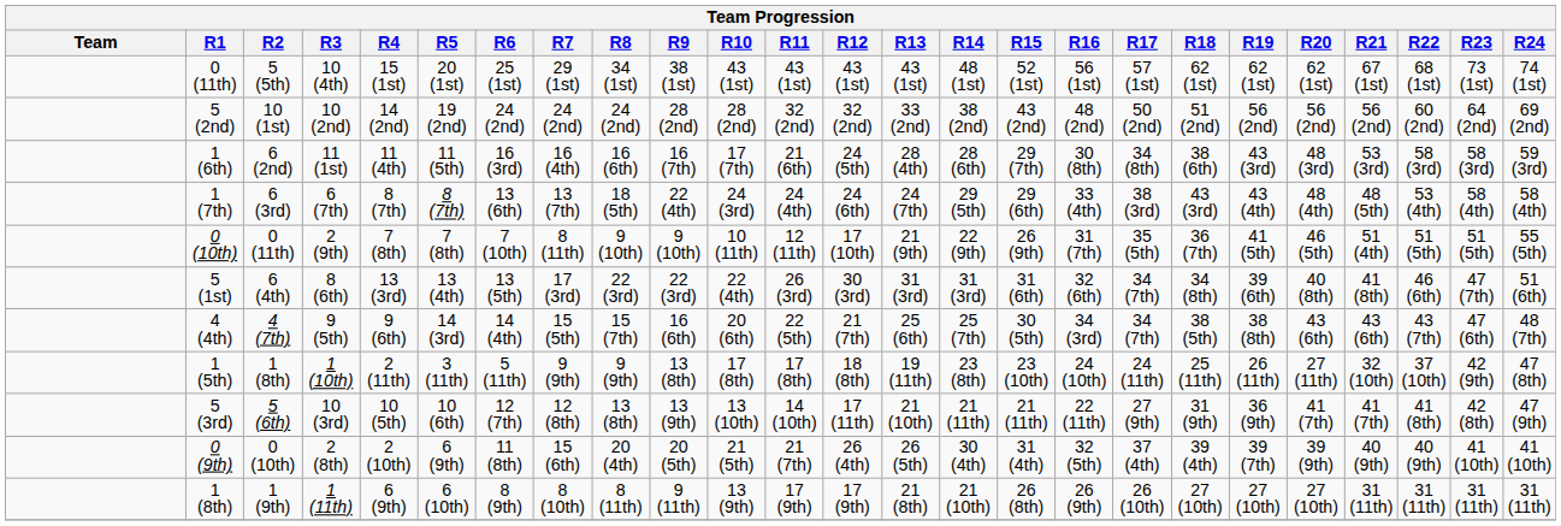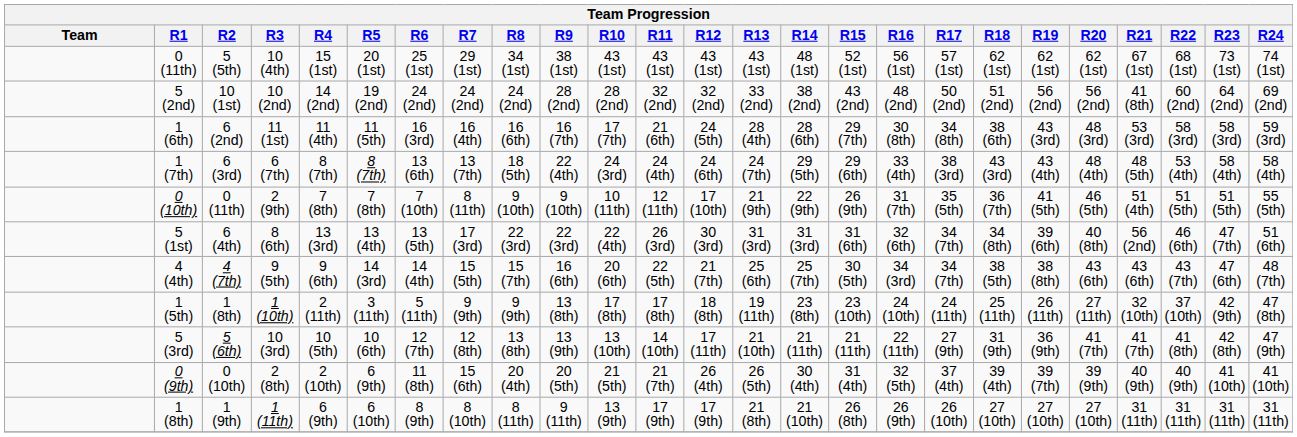5 (2nd) | R21: 56 (2nd) -> 41 (8th)
5 (1st) | R21: 41 (8th) -> 56 (2nd)
